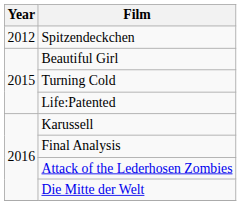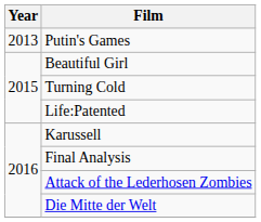- row: 2012 | Spitzendeckchen
+ row: 2013 | Putin's Games
